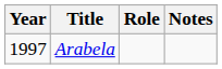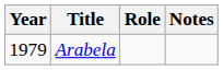Arabela | Year: 1997 -> 1979
